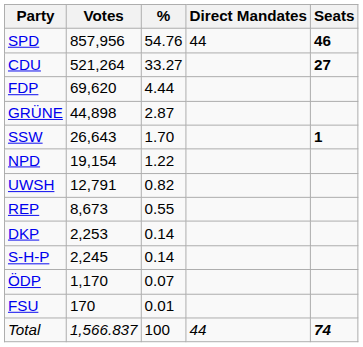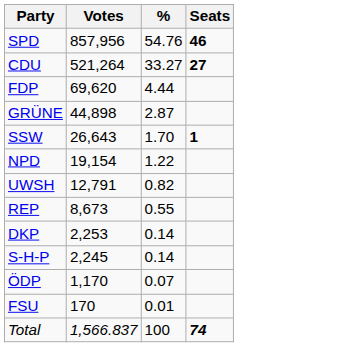- column: Direct Mandates | 44 | 44
